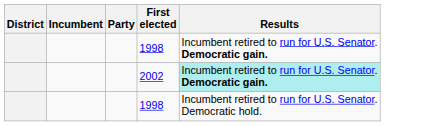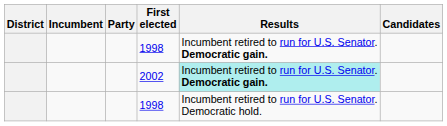+ column: Candidates
